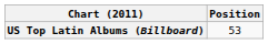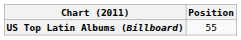US Top Latin Albums (Billboard) | Position: 53 -> 55
